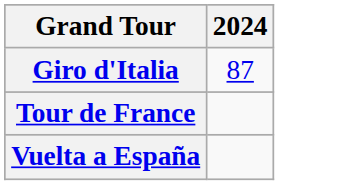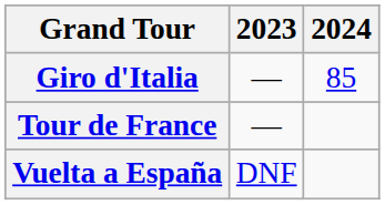+ column: 2023 | — | — | DNF
Giro d'Italia | 2024: 87 -> 85
